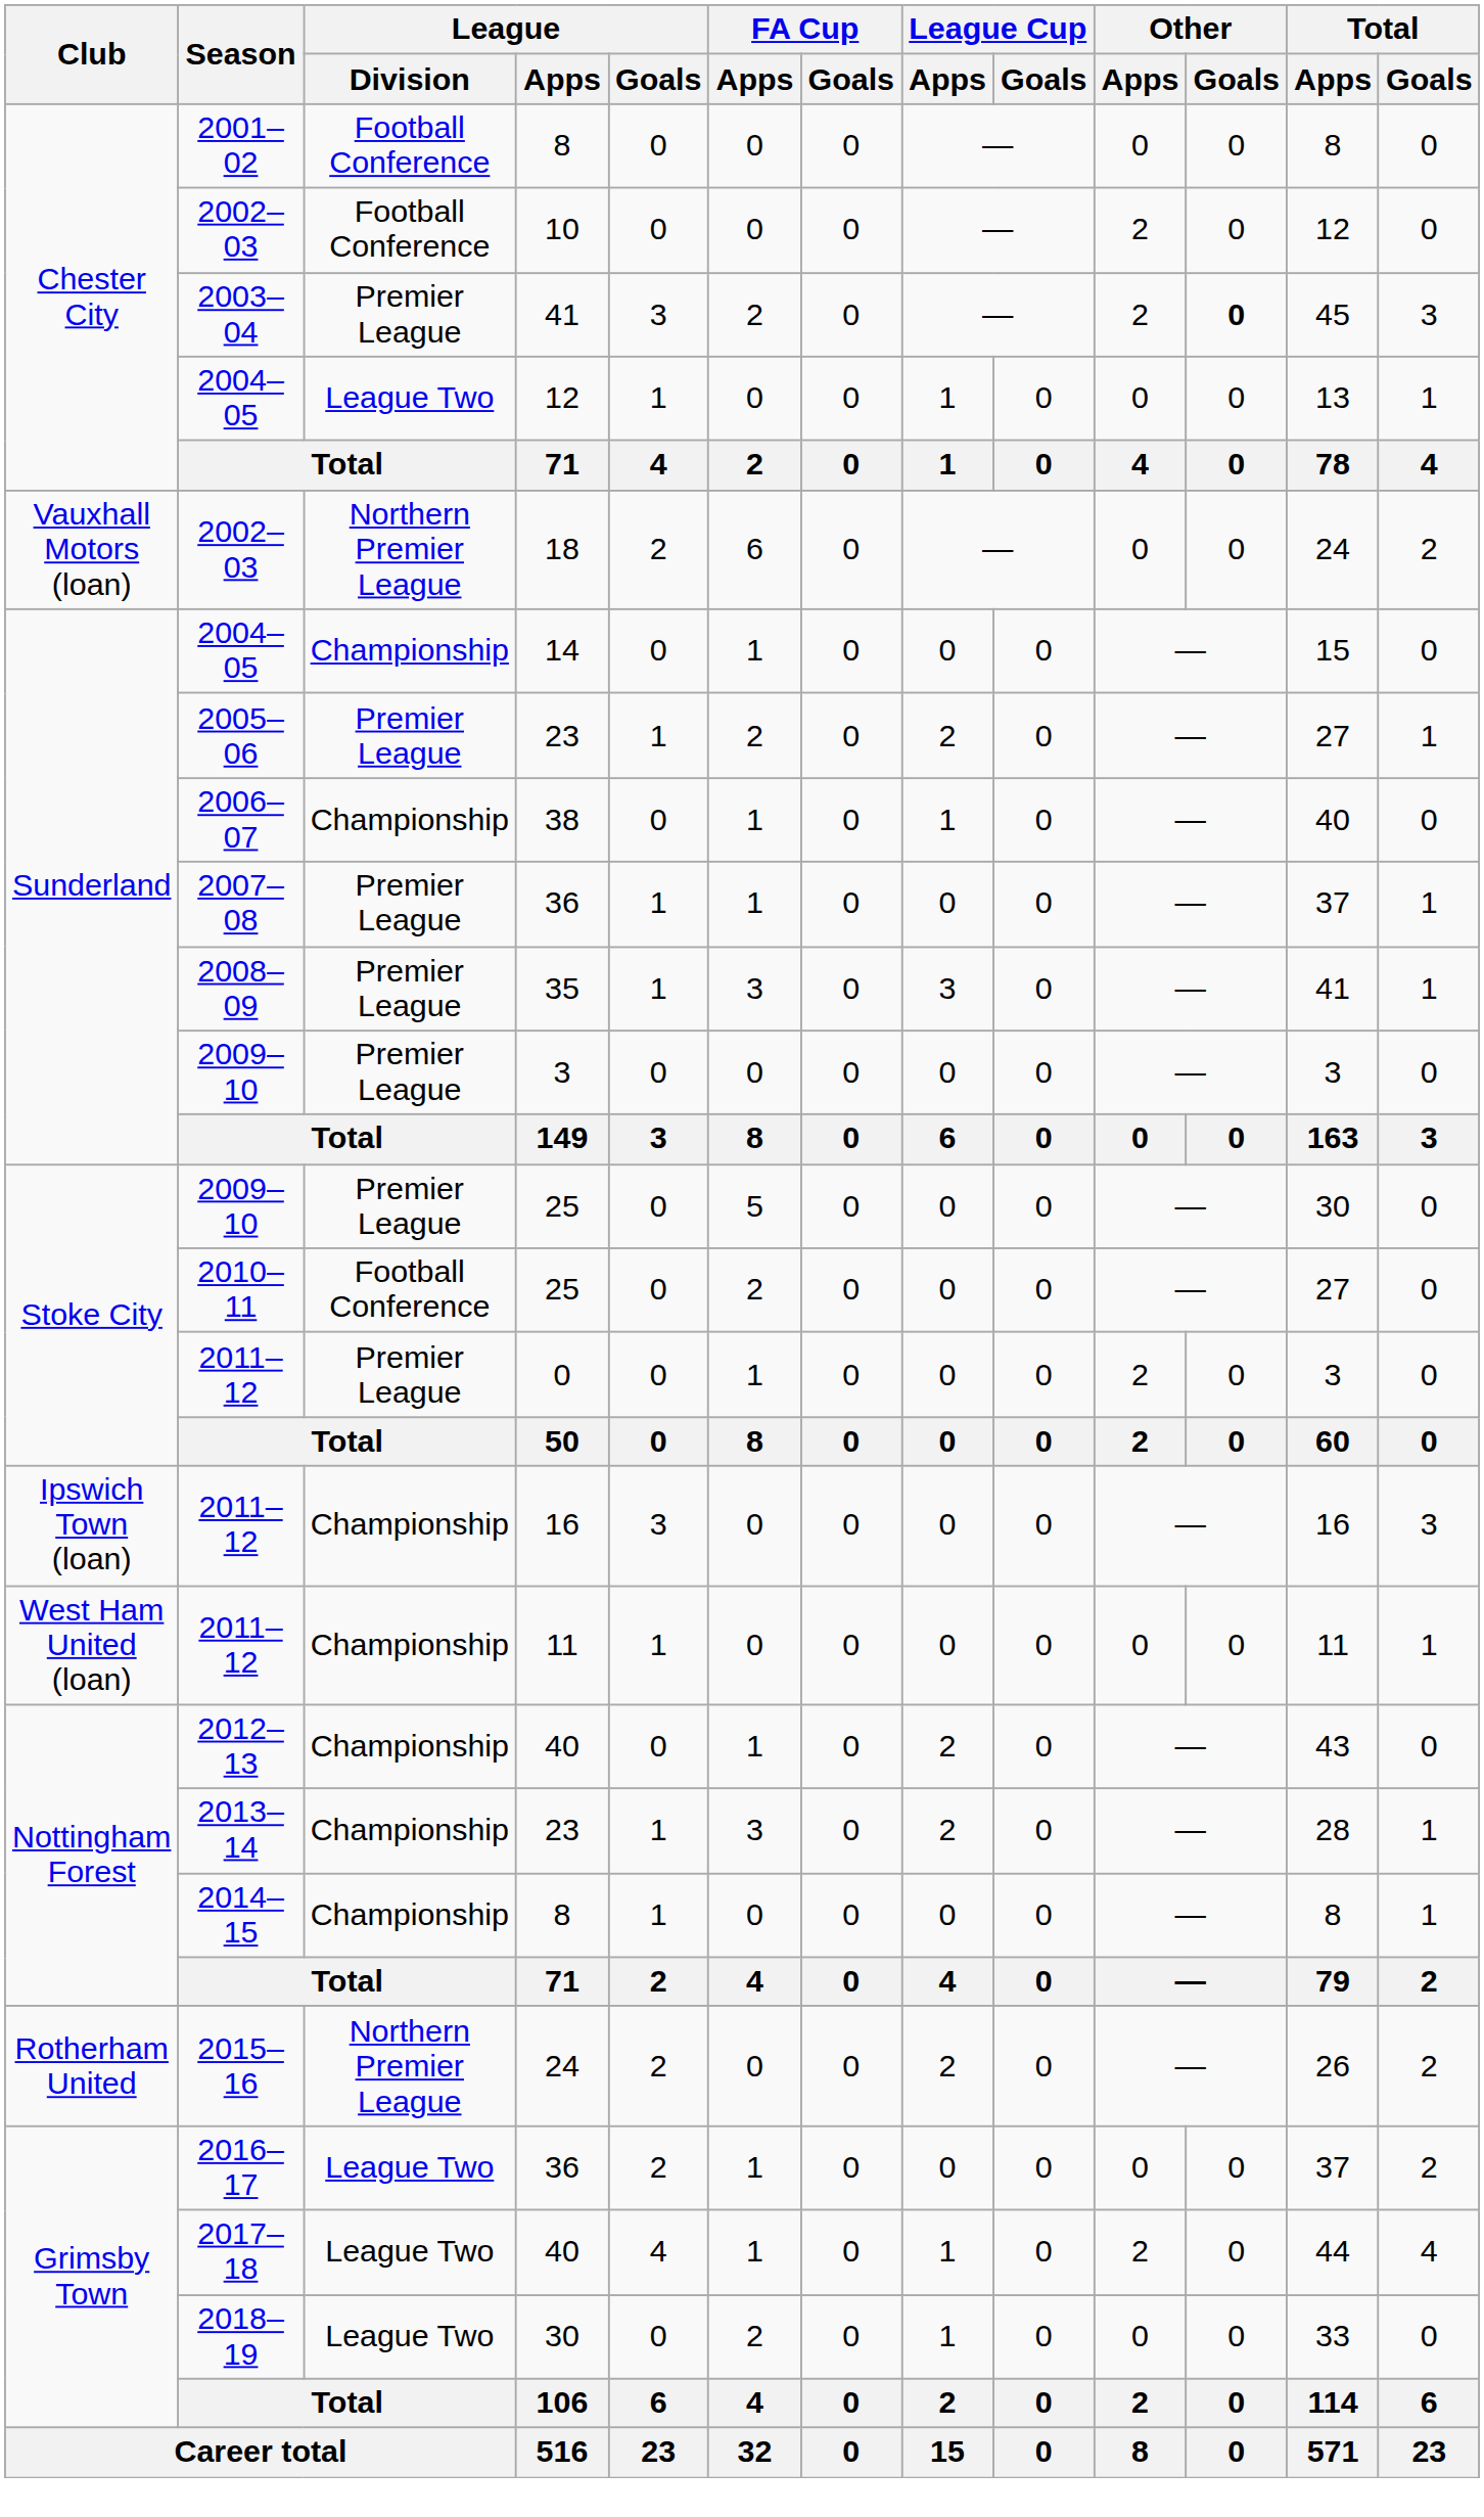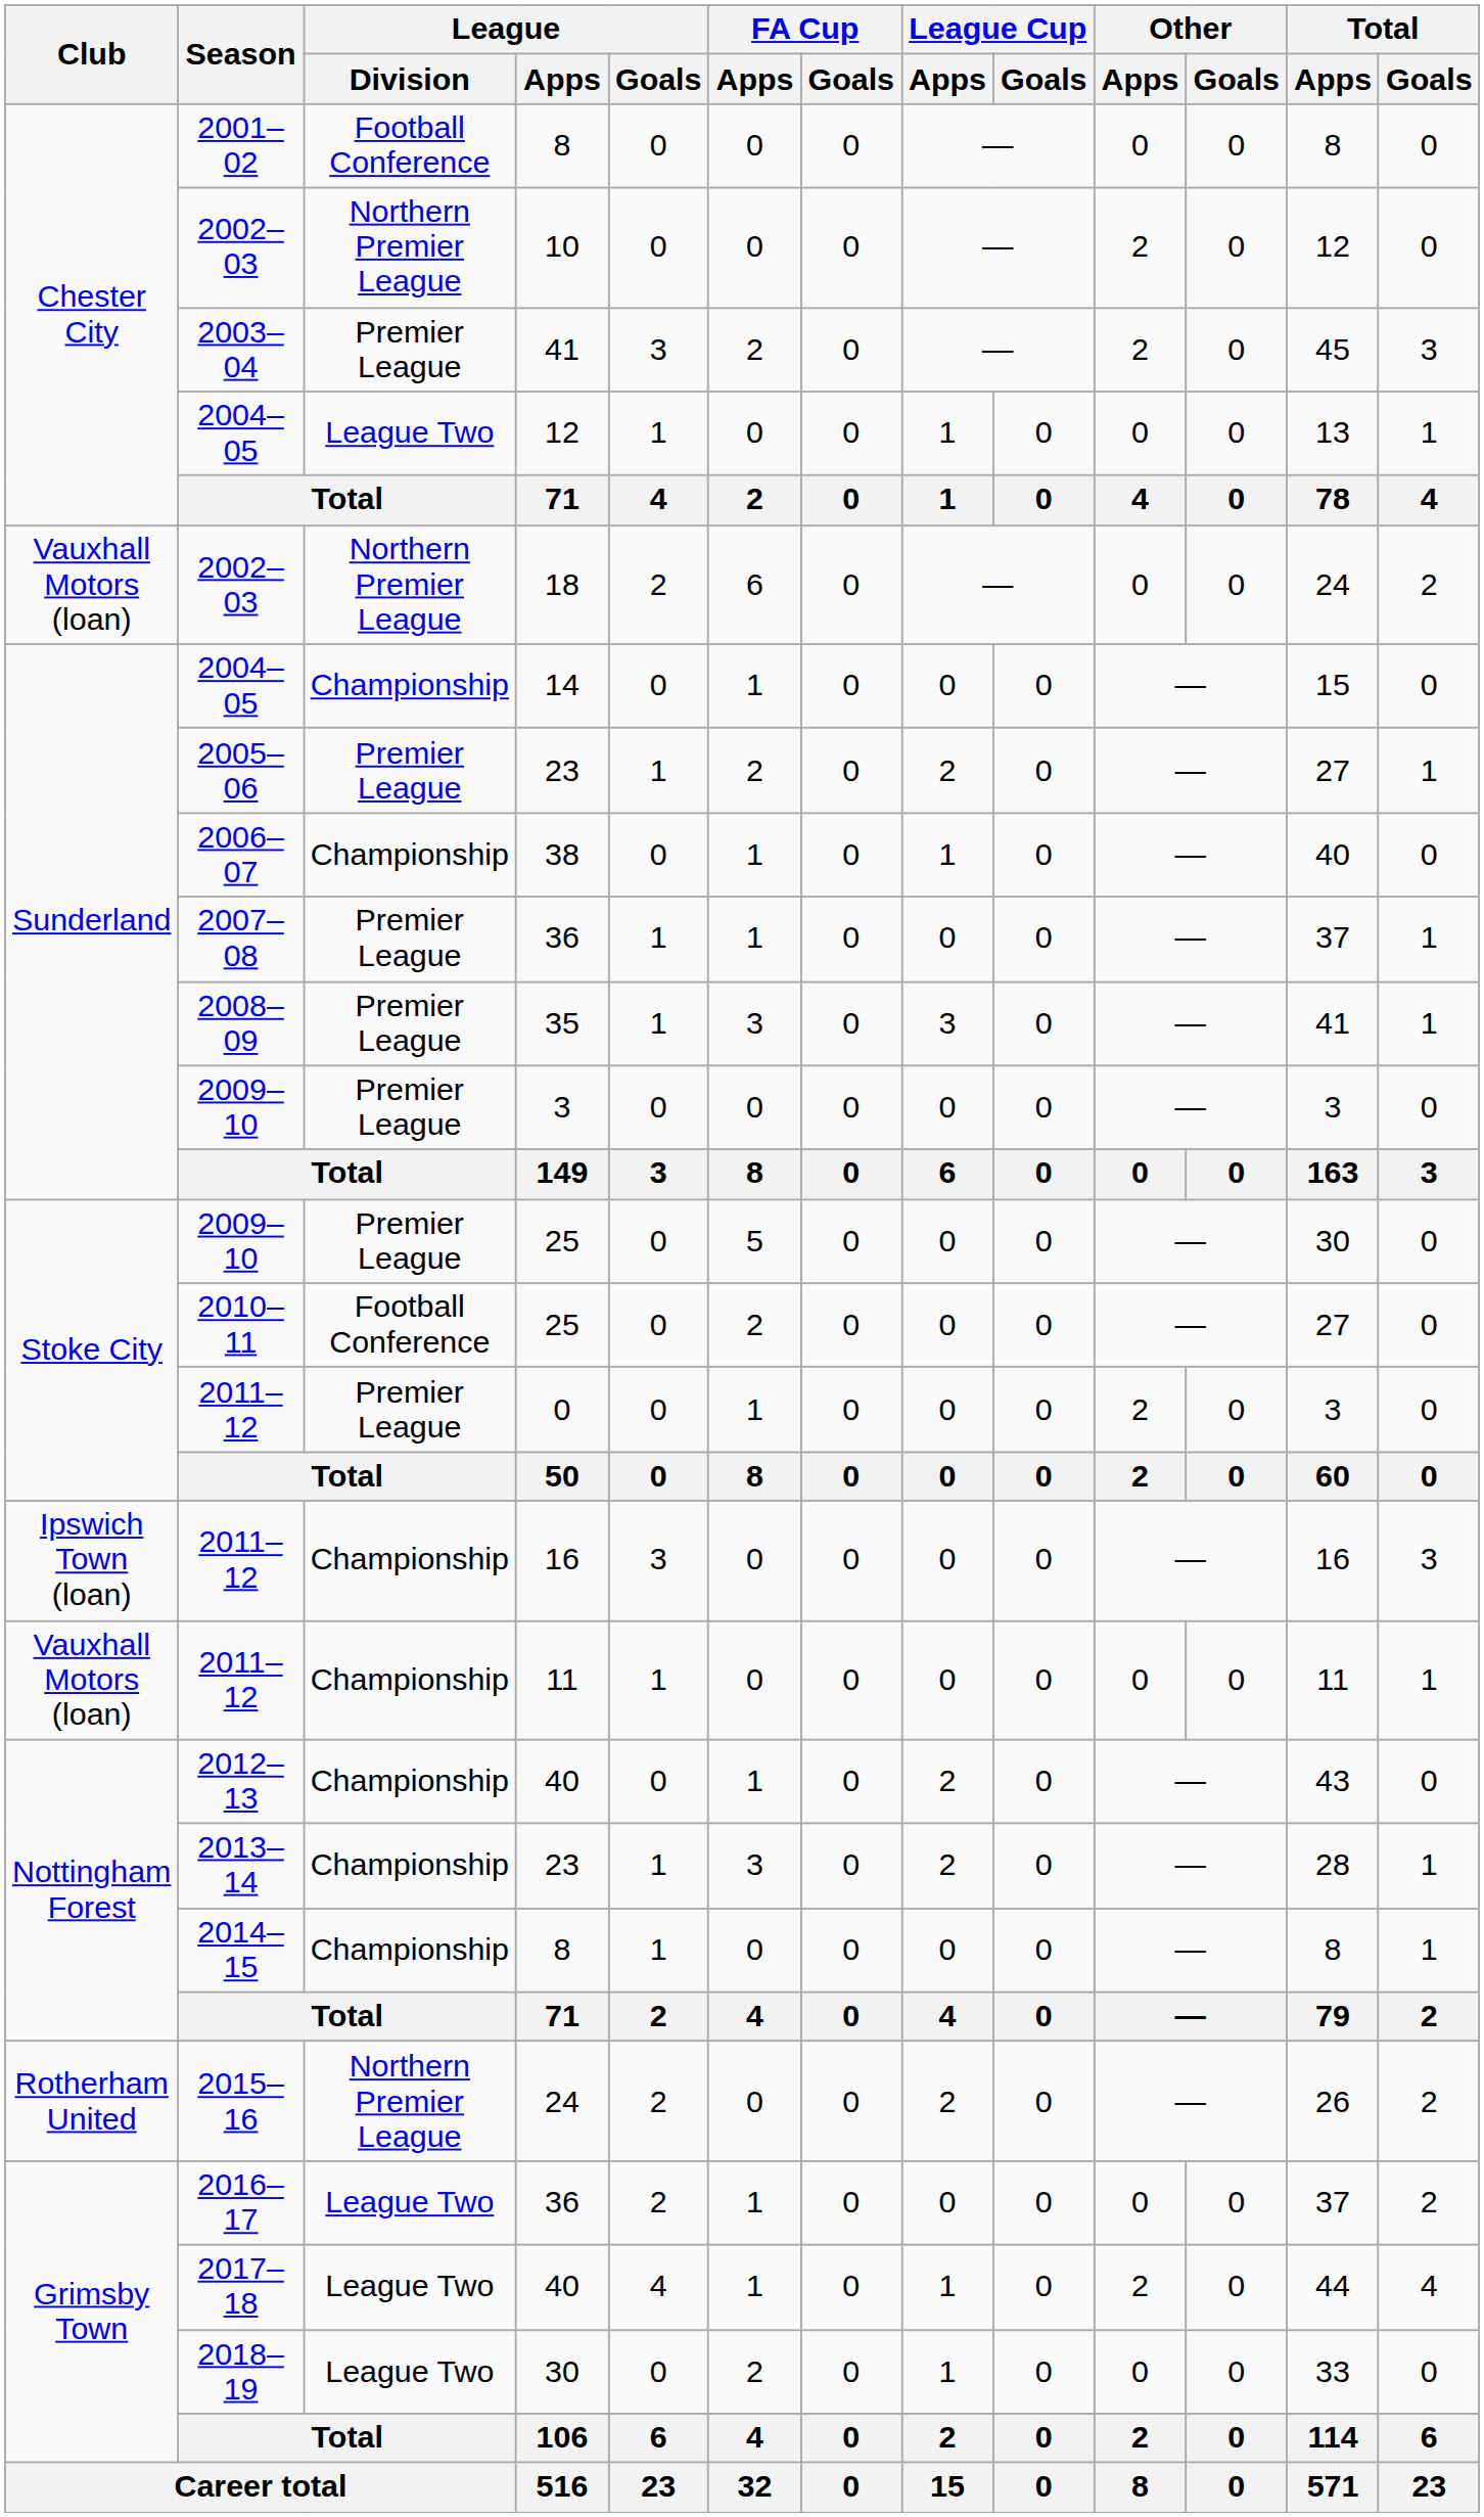2002–03 / 10 | League / Division: Football Conference -> Northern Premier League
2003–04 | Other / Goals: bold -> normal
2011–12 / 11 | Club: West Ham United (loan) -> Vauxhall Motors (loan)
